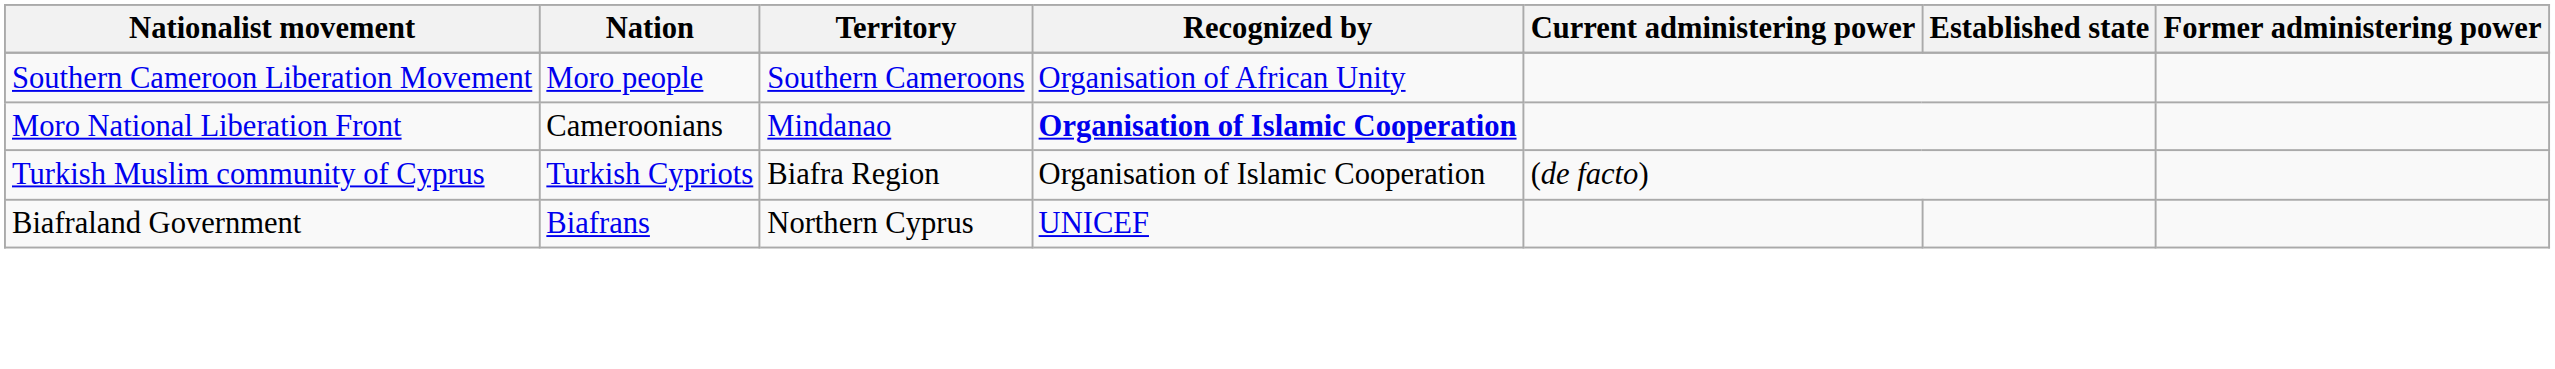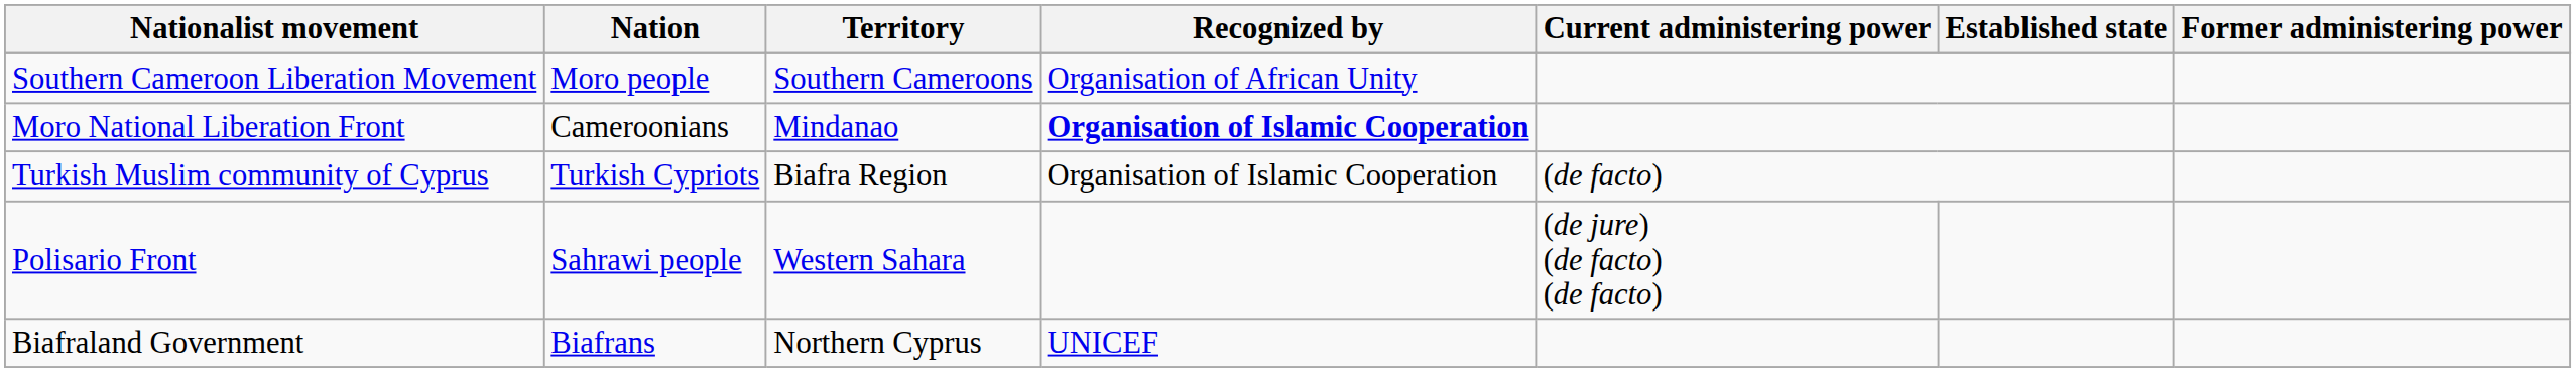+ row: Polisario Front | Sahrawi people | Western Sahara | (de jure) (de facto) (de facto)
